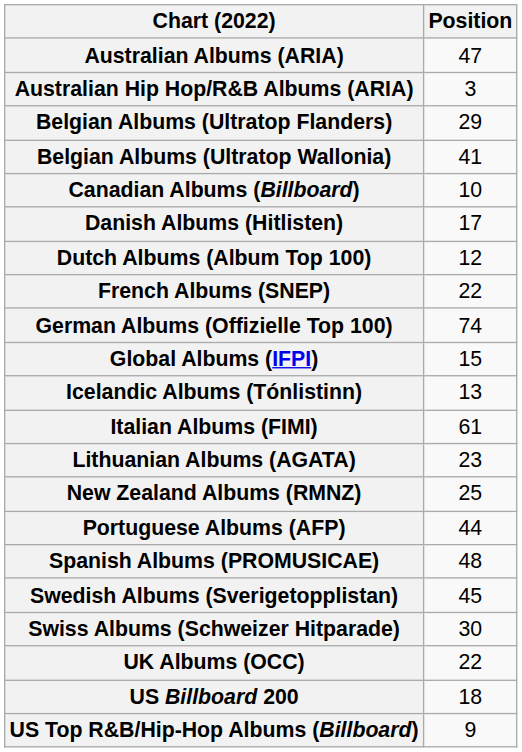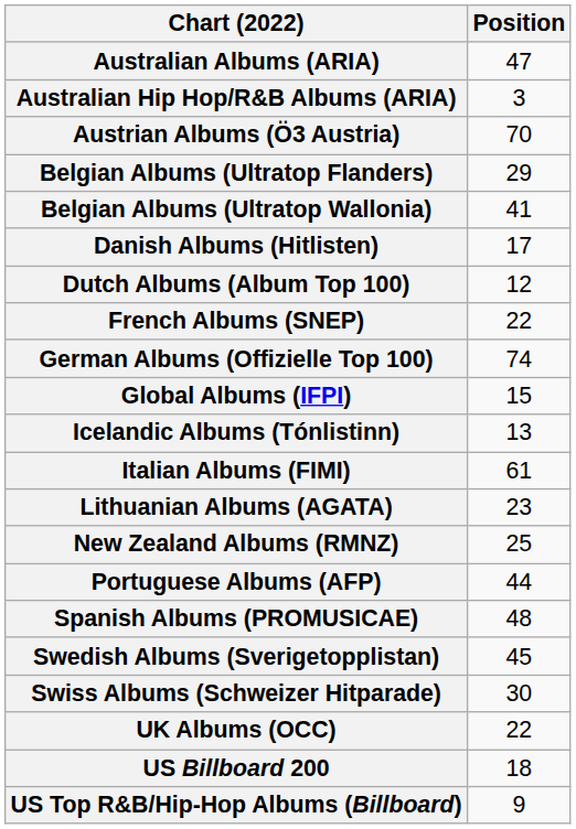+ row: Austrian Albums (Ö3 Austria) | 70
- row: Canadian Albums (Billboard) | 10
